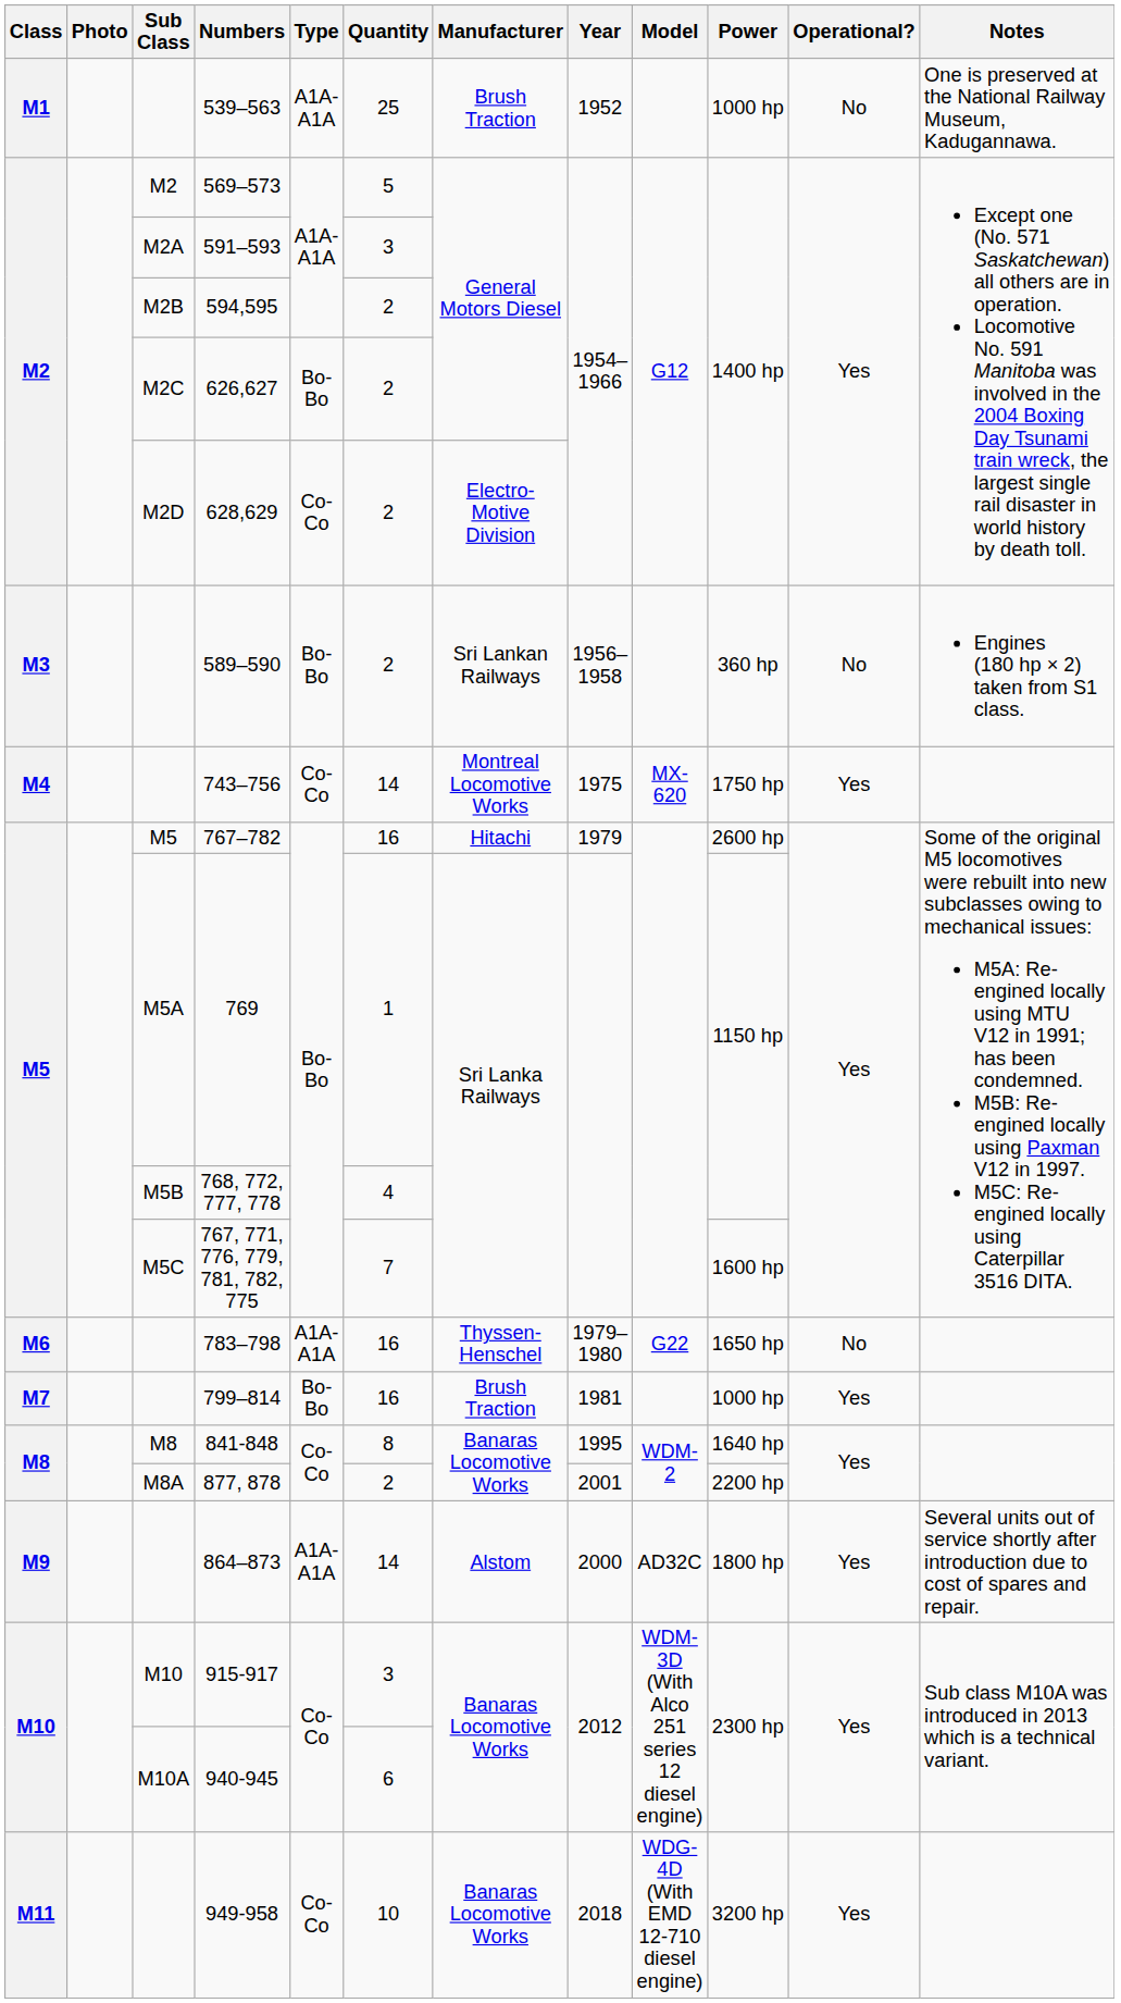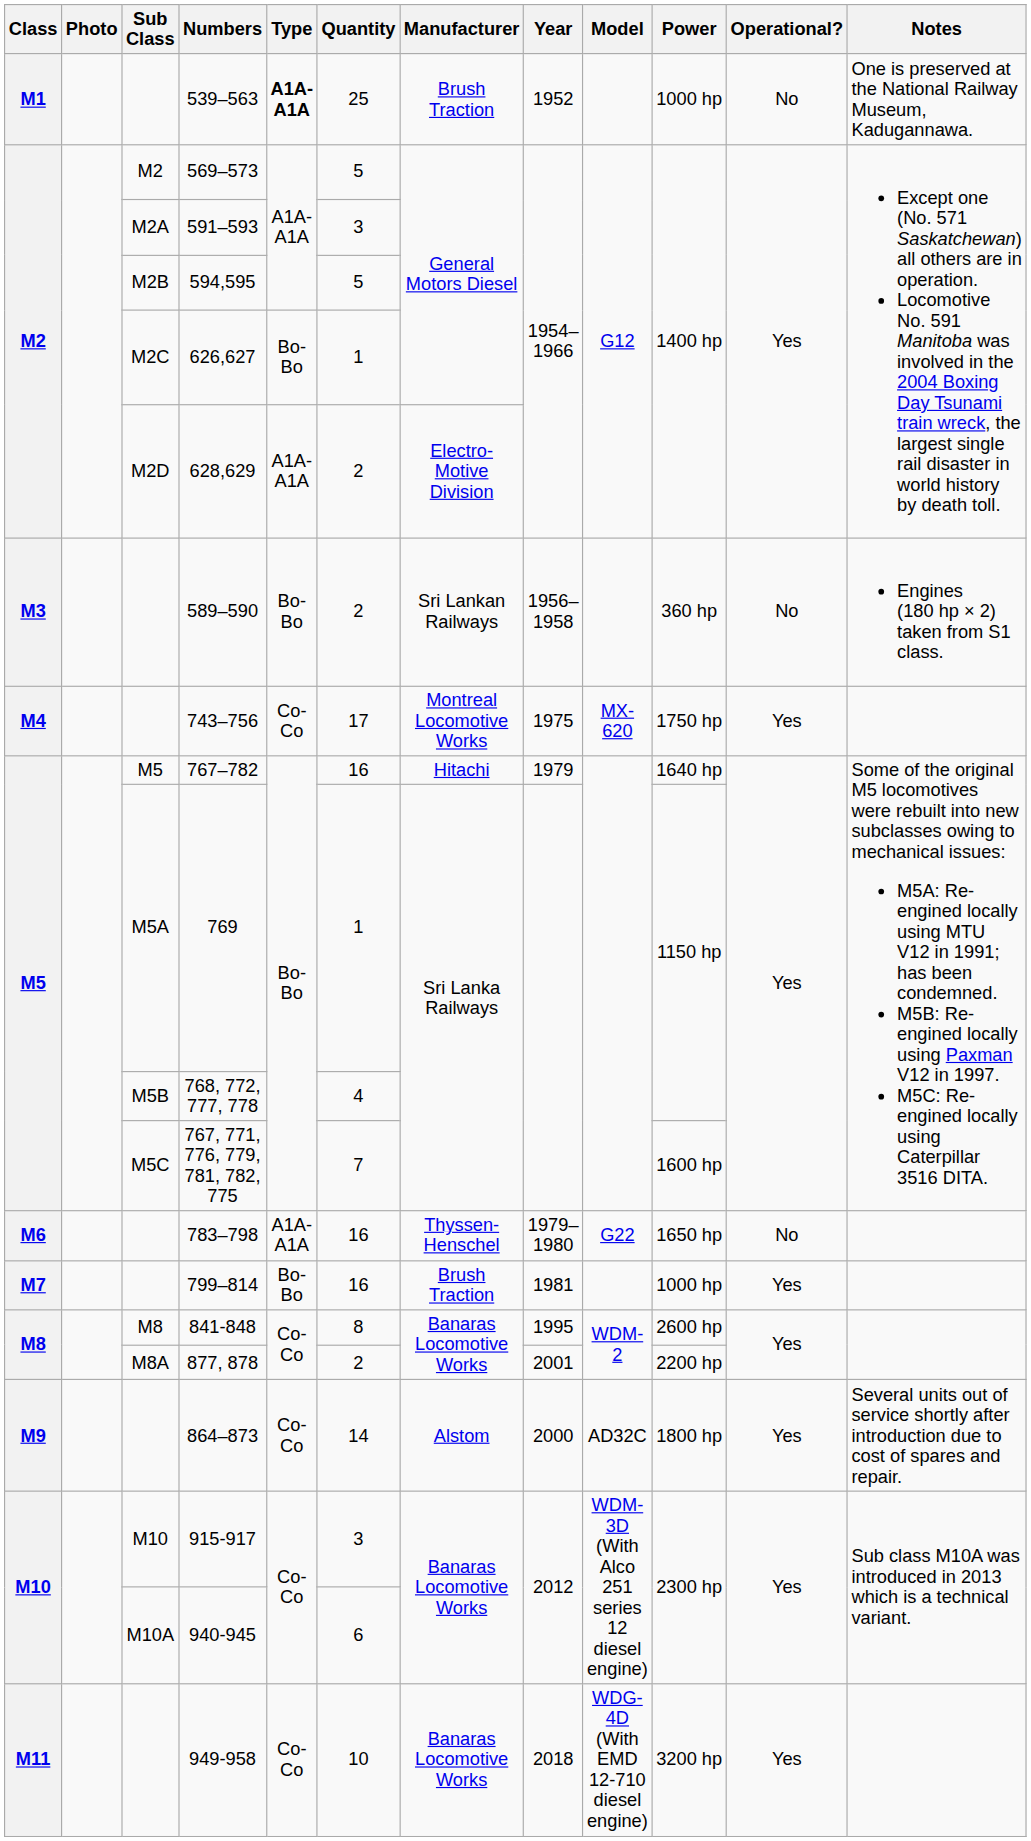539–563 | Type: normal -> bold
594,595 | Quantity: 2 -> 5
626,627 | Quantity: 2 -> 1
628,629 | Type: Co-Co -> A1A-A1A
743–756 | Quantity: 14 -> 17
767–782 | Power: 2600 hp -> 1640 hp
841-848 | Power: 1640 hp -> 2600 hp
864–873 | Type: A1A-A1A -> Co-Co
